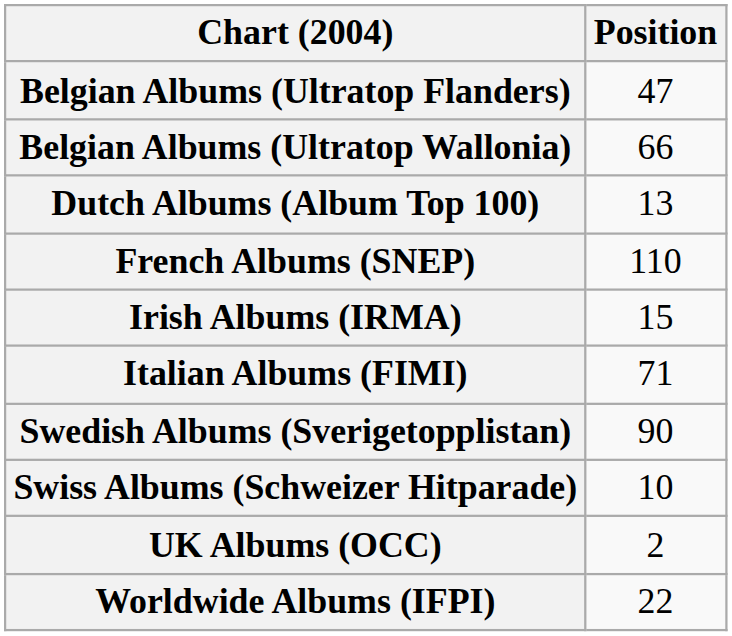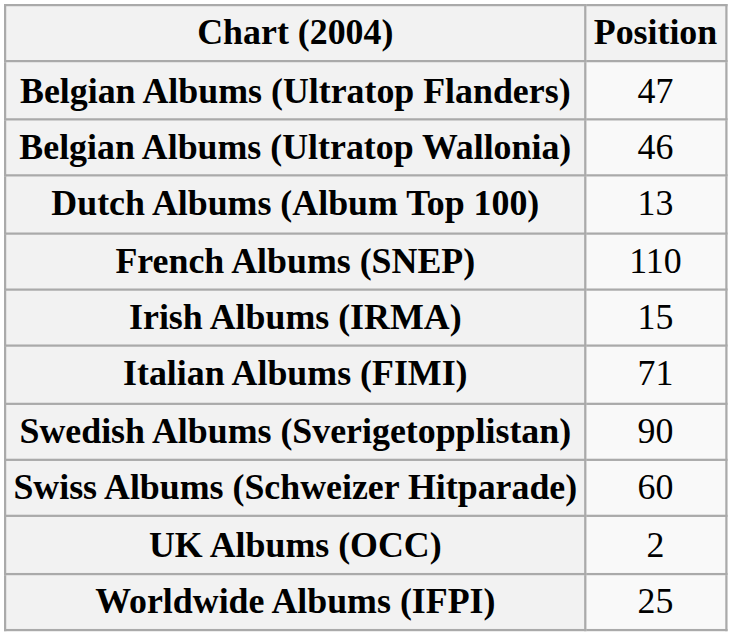Belgian Albums (Ultratop Wallonia) | Position: 66 -> 46
Swiss Albums (Schweizer Hitparade) | Position: 10 -> 60
Worldwide Albums (IFPI) | Position: 22 -> 25
